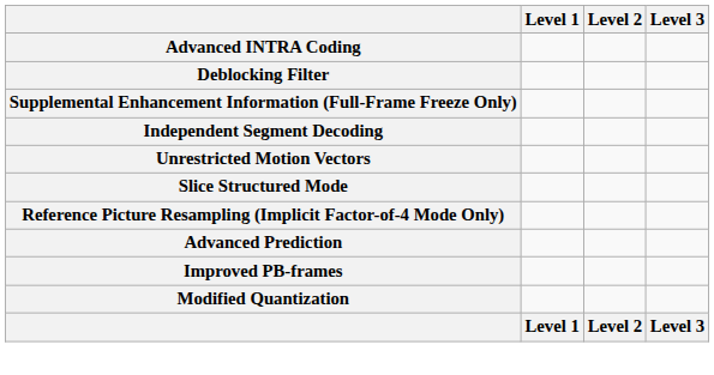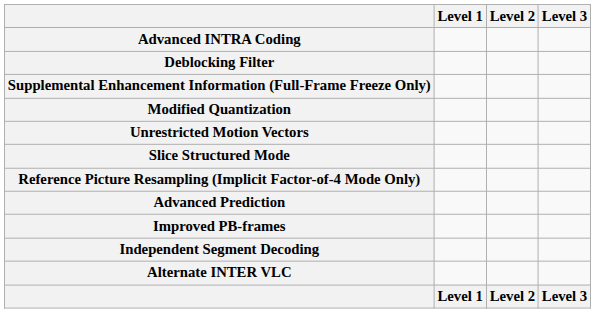rows swapped: Modified Quantization <-> Independent Segment Decoding
+ row: Alternate INTER VLC
